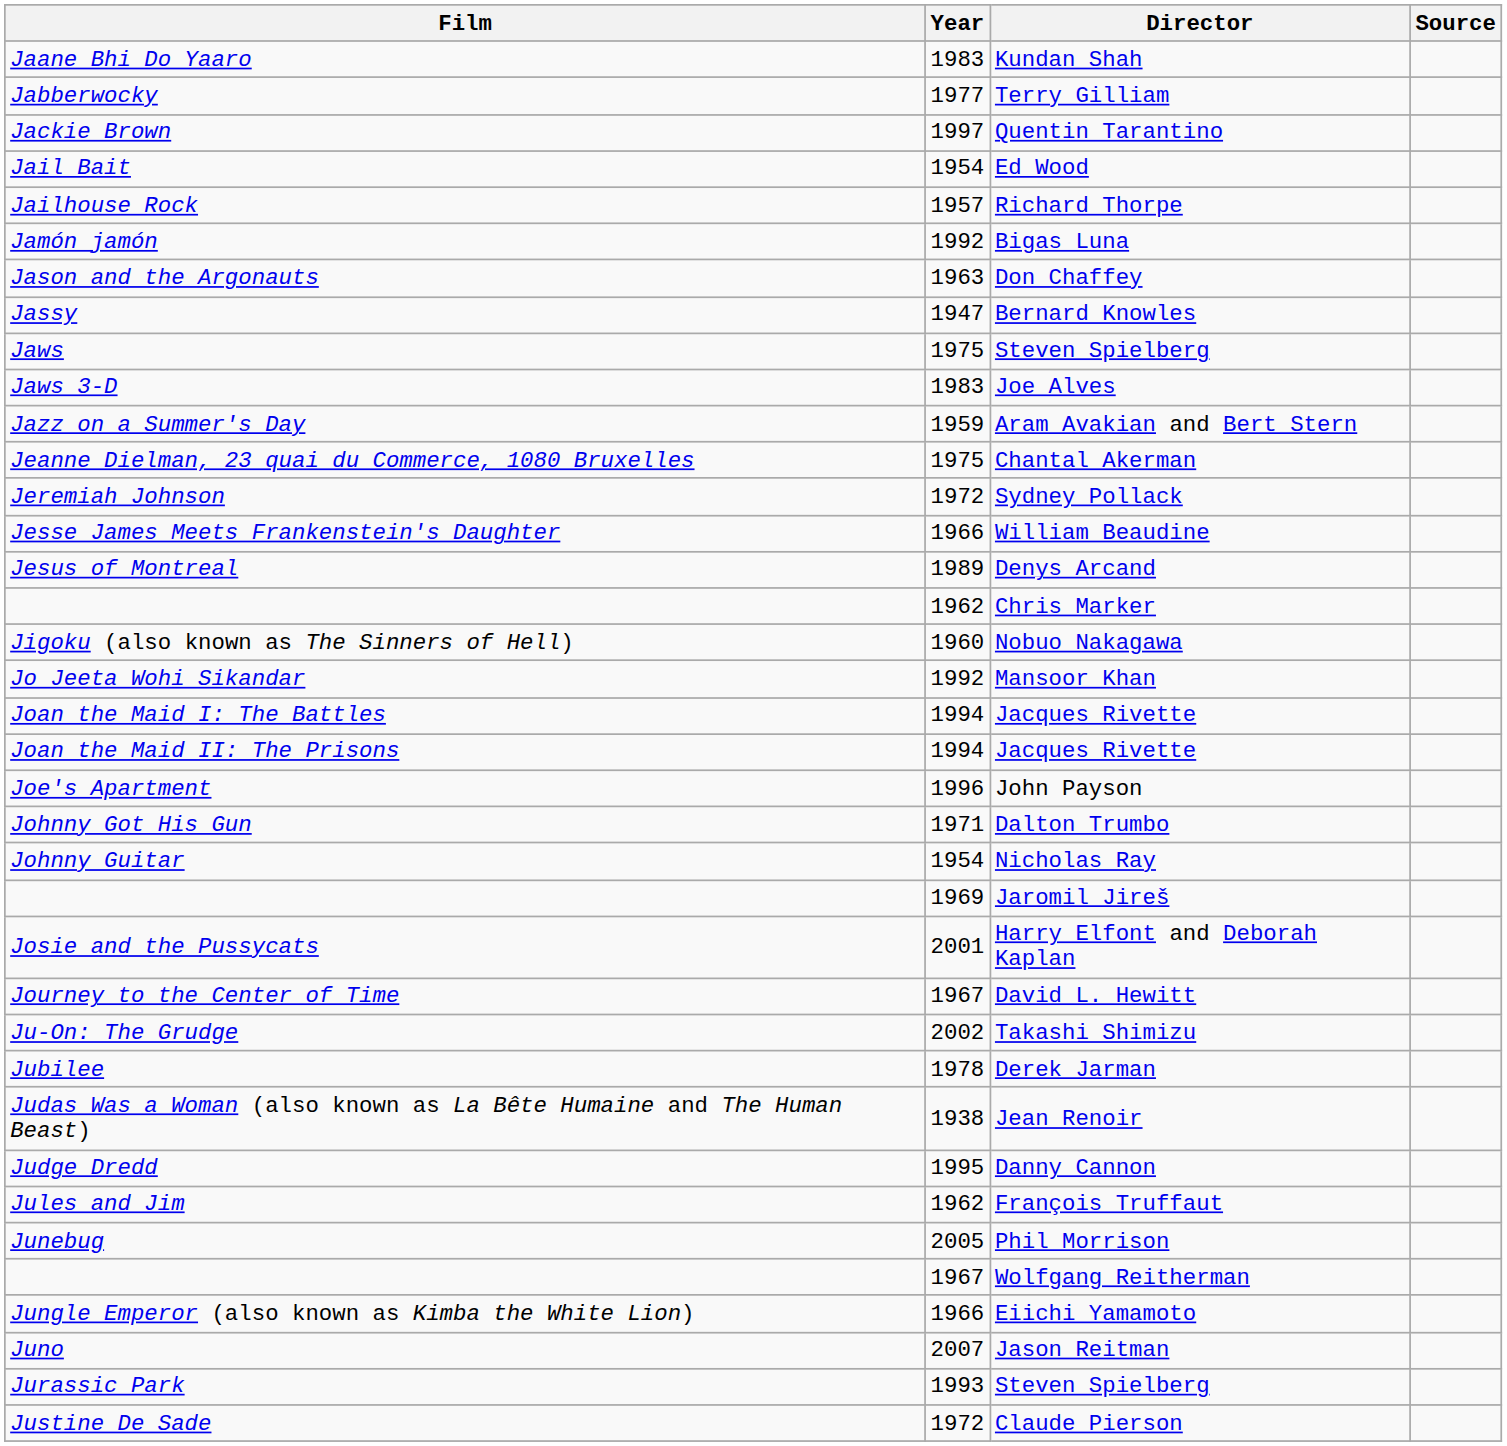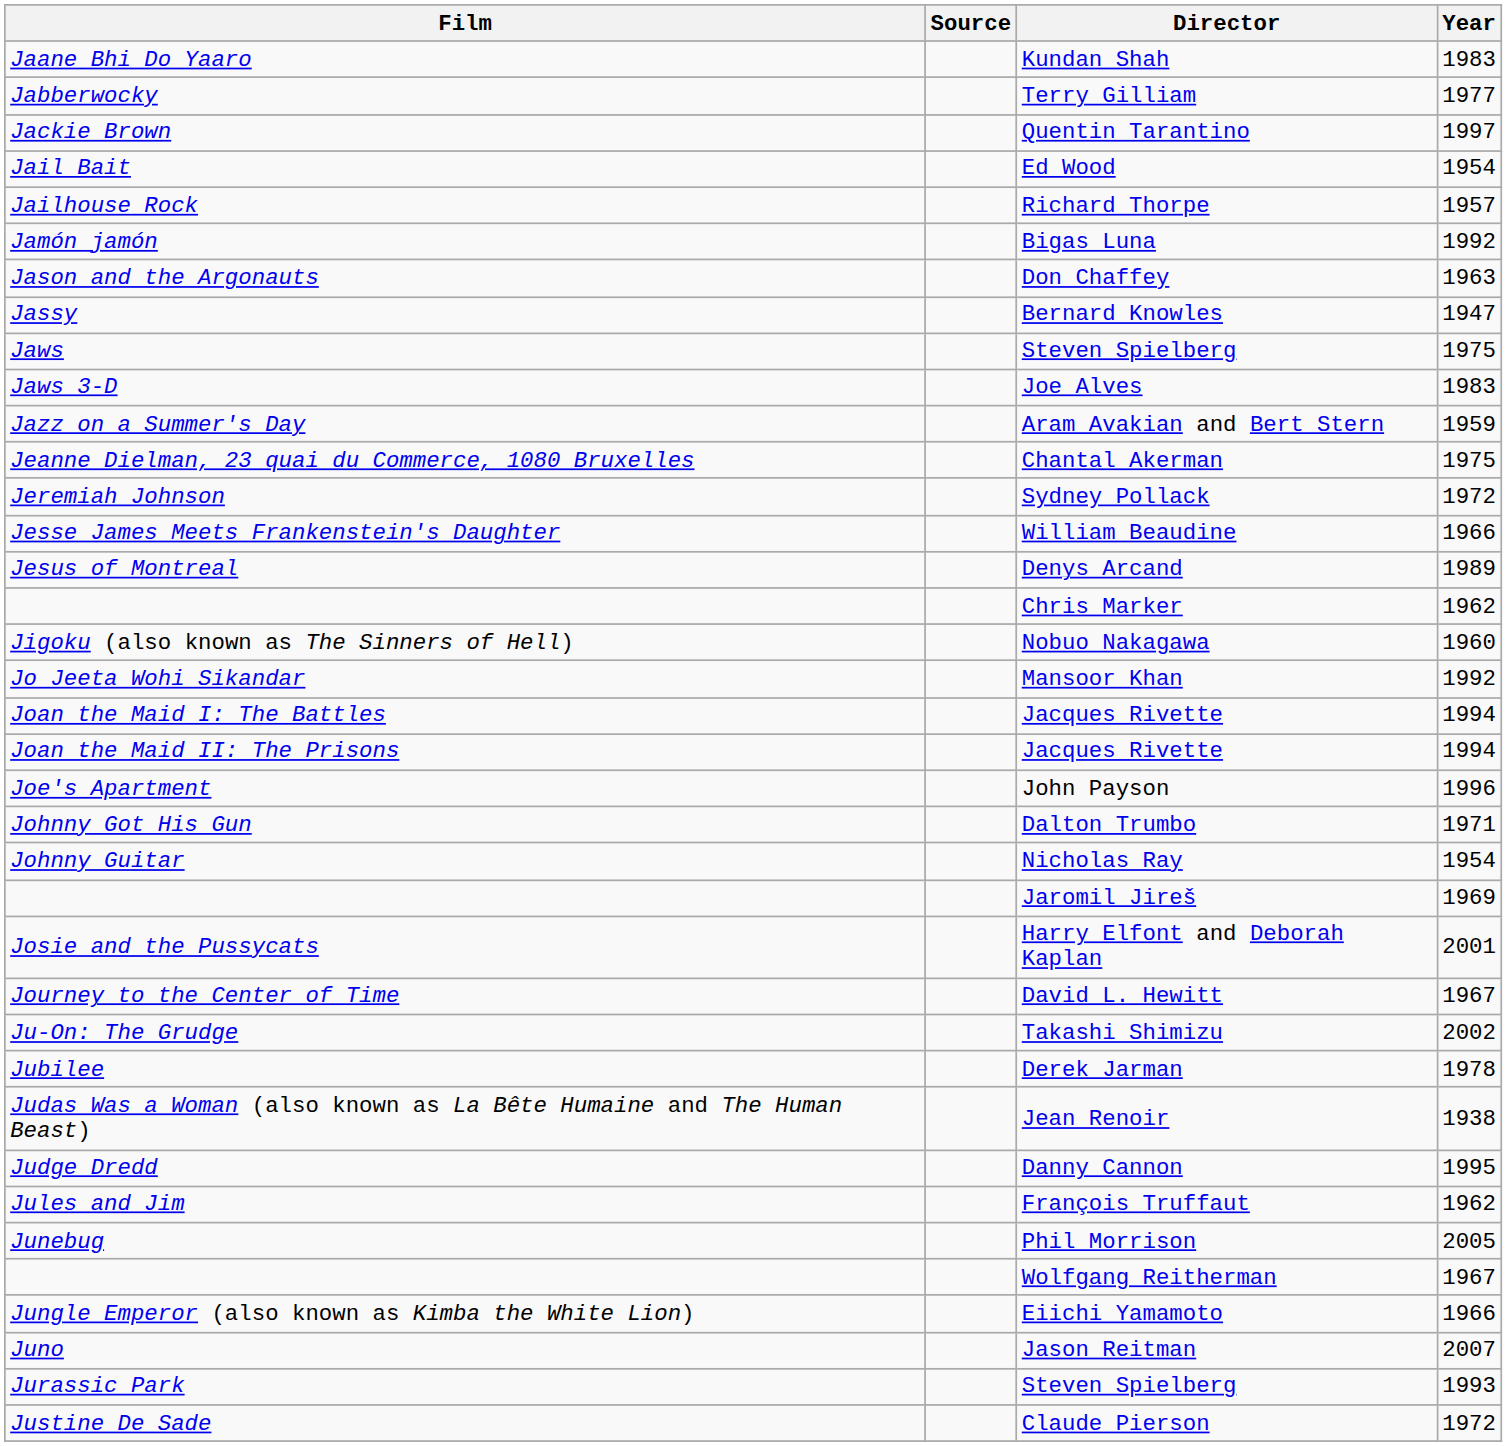columns swapped: Year <-> Source
